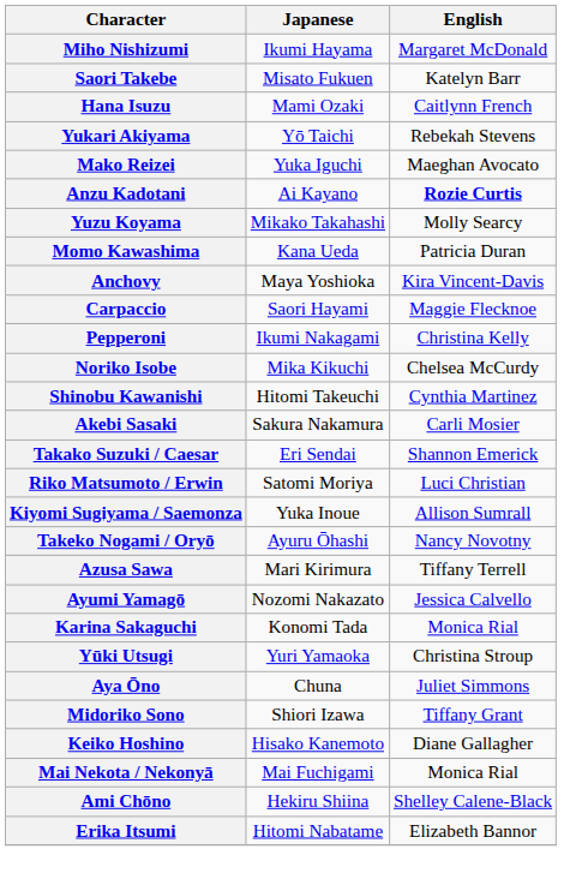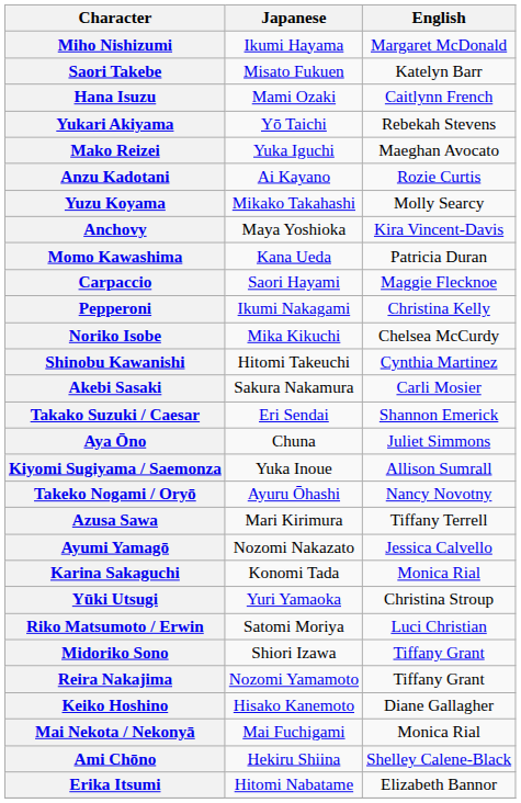Anzu Kadotani | English: bold -> normal
rows swapped: Momo Kawashima <-> Anchovy
rows swapped: Riko Matsumoto / Erwin <-> Aya Ōno
+ row: Reira Nakajima | Nozomi Yamamoto | Tiffany Grant
